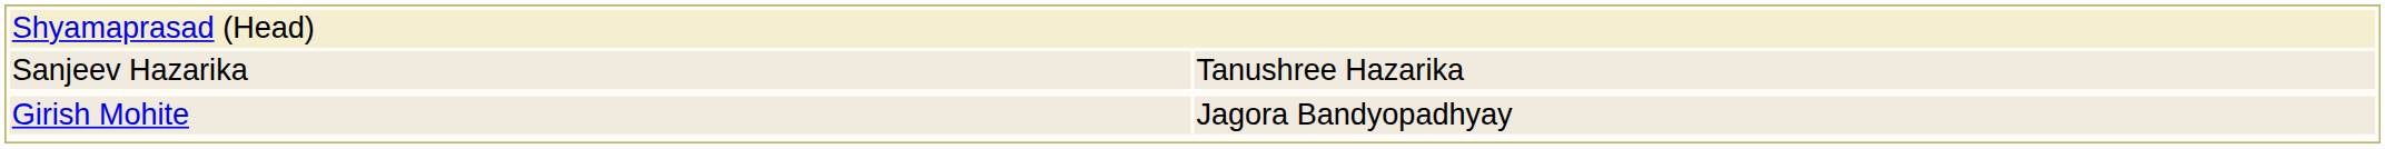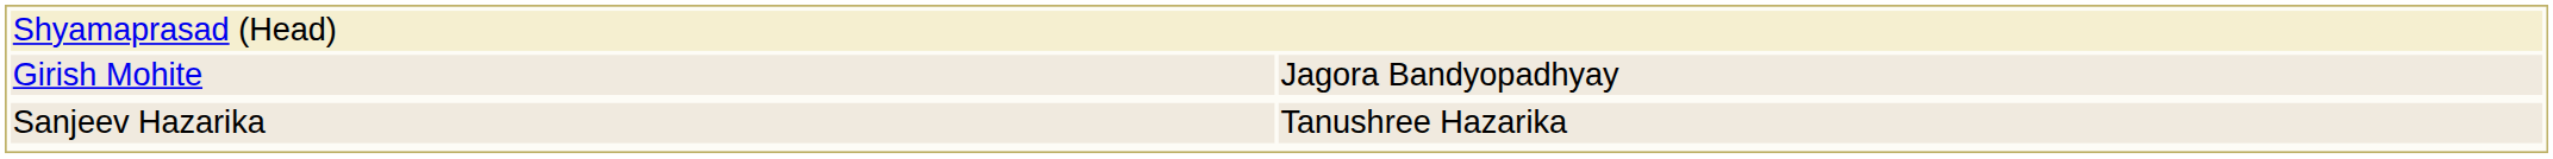rows swapped: Sanjeev Hazarika <-> Girish Mohite
